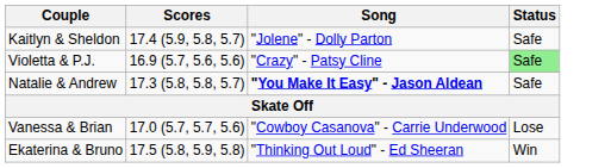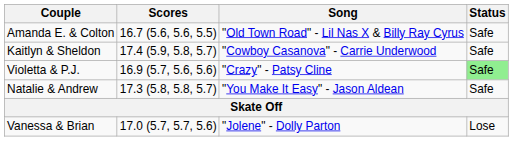+ row: Amanda E. & Colton | 16.7 (5.6, 5.6, 5.5) | "Old Town Road" - Lil Nas X & Billy Ray Cyrus | Safe
Kaitlyn & Sheldon | Song: "Jolene" - Dolly Parton -> "Cowboy Casanova" - Carrie Underwood
Natalie & Andrew | Song: bold -> normal
Vanessa & Brian | Song: "Cowboy Casanova" - Carrie Underwood -> "Jolene" - Dolly Parton
- row: Ekaterina & Bruno | 17.5 (5.8, 5.9, 5.8) | "Thinking Out Loud" - Ed Sheeran | Win
